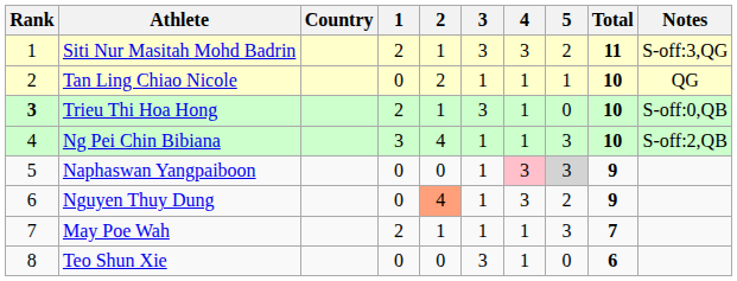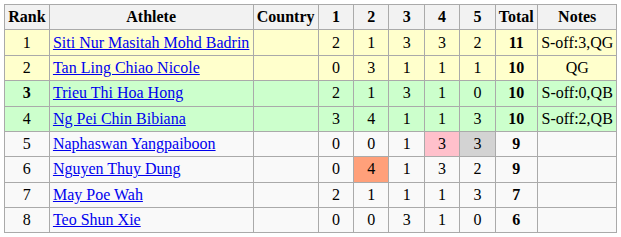Tan Ling Chiao Nicole | 2: 2 -> 3
